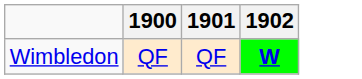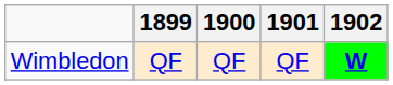+ column: 1899 | QF
